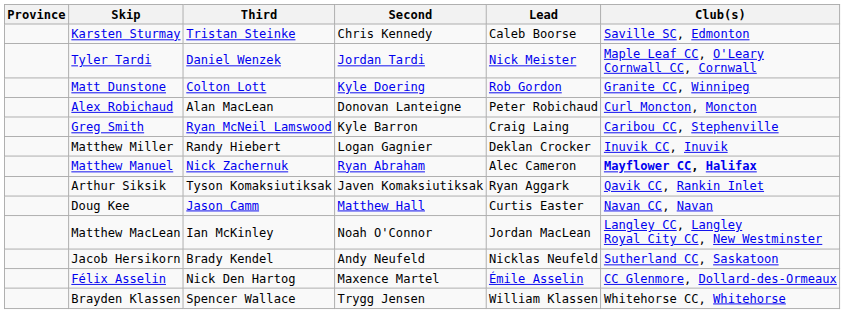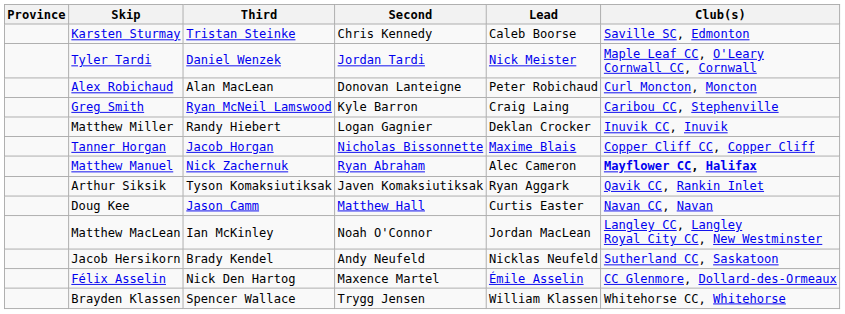- row: Matt Dunstone | Colton Lott | Kyle Doering | Rob Gordon | Granite CC, Winnipeg
+ row: Tanner Horgan | Jacob Horgan | Nicholas Bissonnette | Maxime Blais | Copper Cliff CC, Copper Cliff
